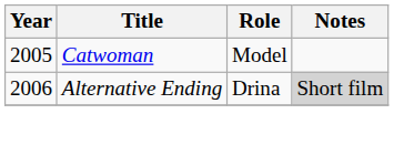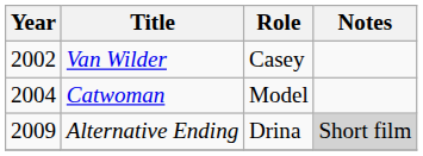+ row: 2002 | Van Wilder | Casey
Catwoman | Year: 2005 -> 2004
Alternative Ending | Year: 2006 -> 2009
